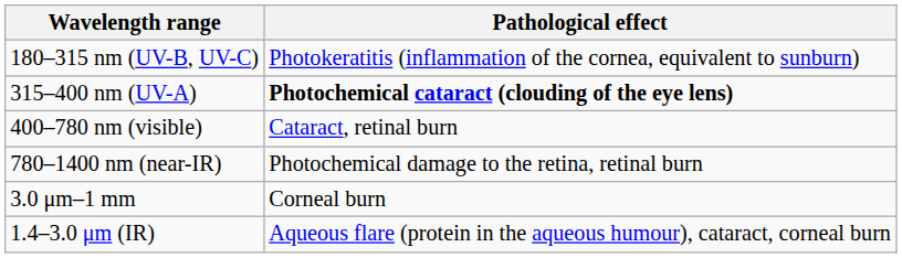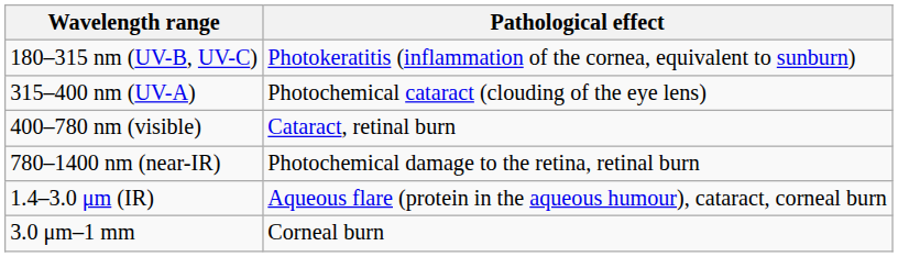315–400 nm (UV-A) | Pathological effect: bold -> normal
rows swapped: 1.4–3.0 μm (IR) <-> 3.0 μm–1 mm
